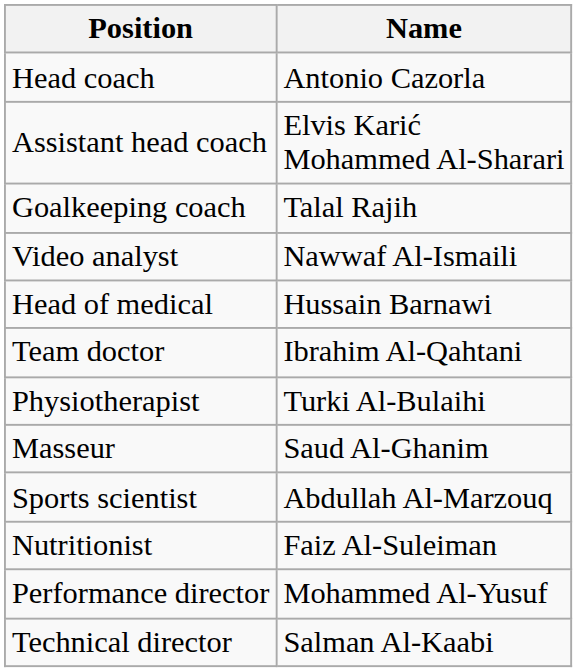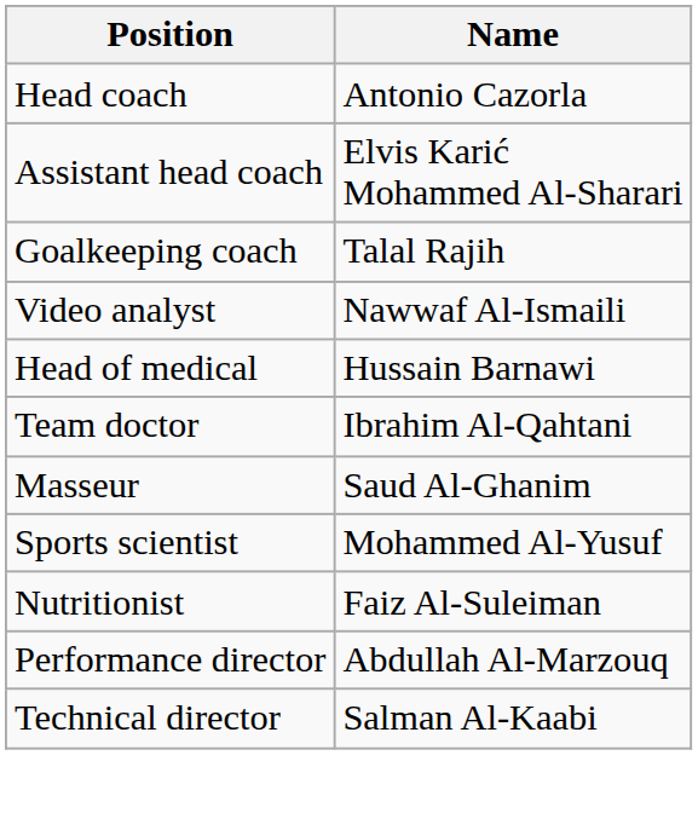- row: Physiotherapist | Turki Al-Bulaihi
Sports scientist | Name: Abdullah Al-Marzouq -> Mohammed Al-Yusuf
Performance director | Name: Mohammed Al-Yusuf -> Abdullah Al-Marzouq
